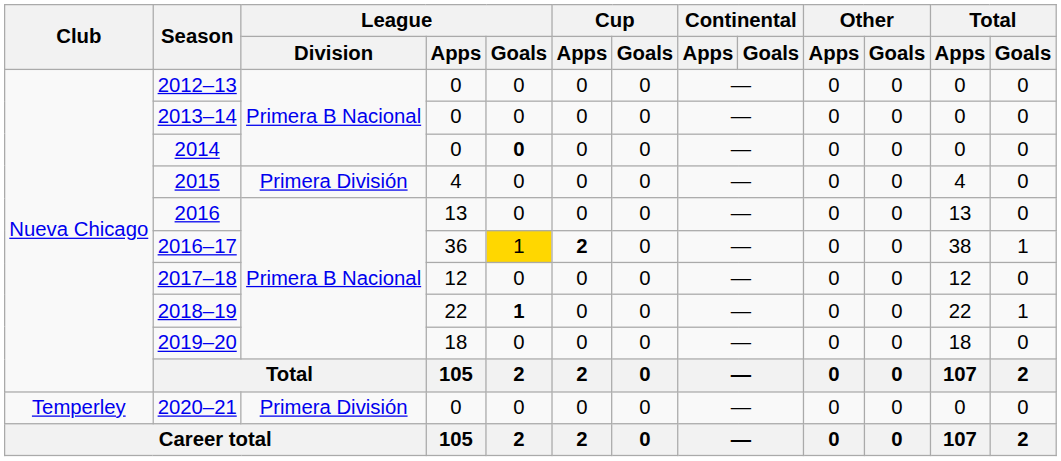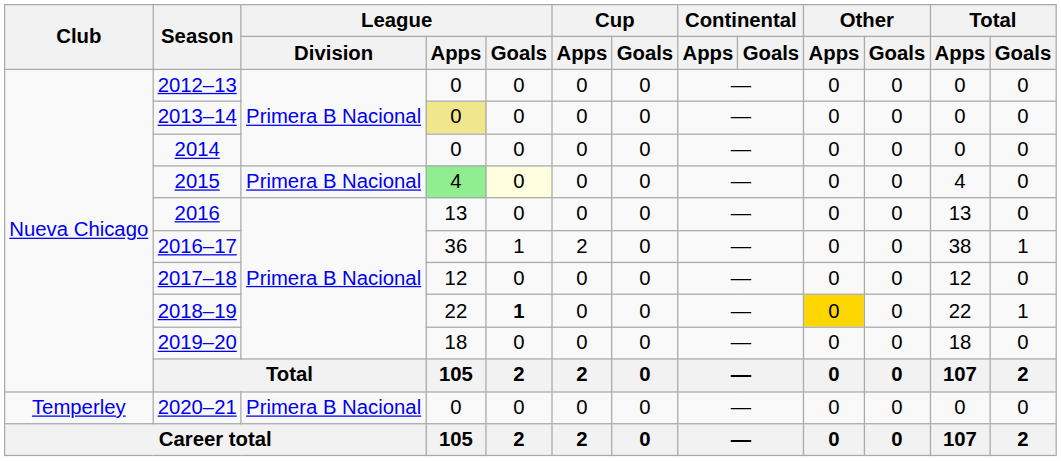2013–14 | League / Apps: no background -> khaki background
2014 | League / Goals: bold -> normal
2015 | League / Division: Primera División -> Primera B Nacional
2015 | League / Apps: no background -> lightgreen background
2015 | League / Goals: no background -> lightyellow background
2016–17 | League / Goals: gold background -> no background
2016–17 | Cup / Apps: bold -> normal
2018–19 | Other / Apps: no background -> gold background
2020–21 | League / Division: Primera División -> Primera B Nacional
